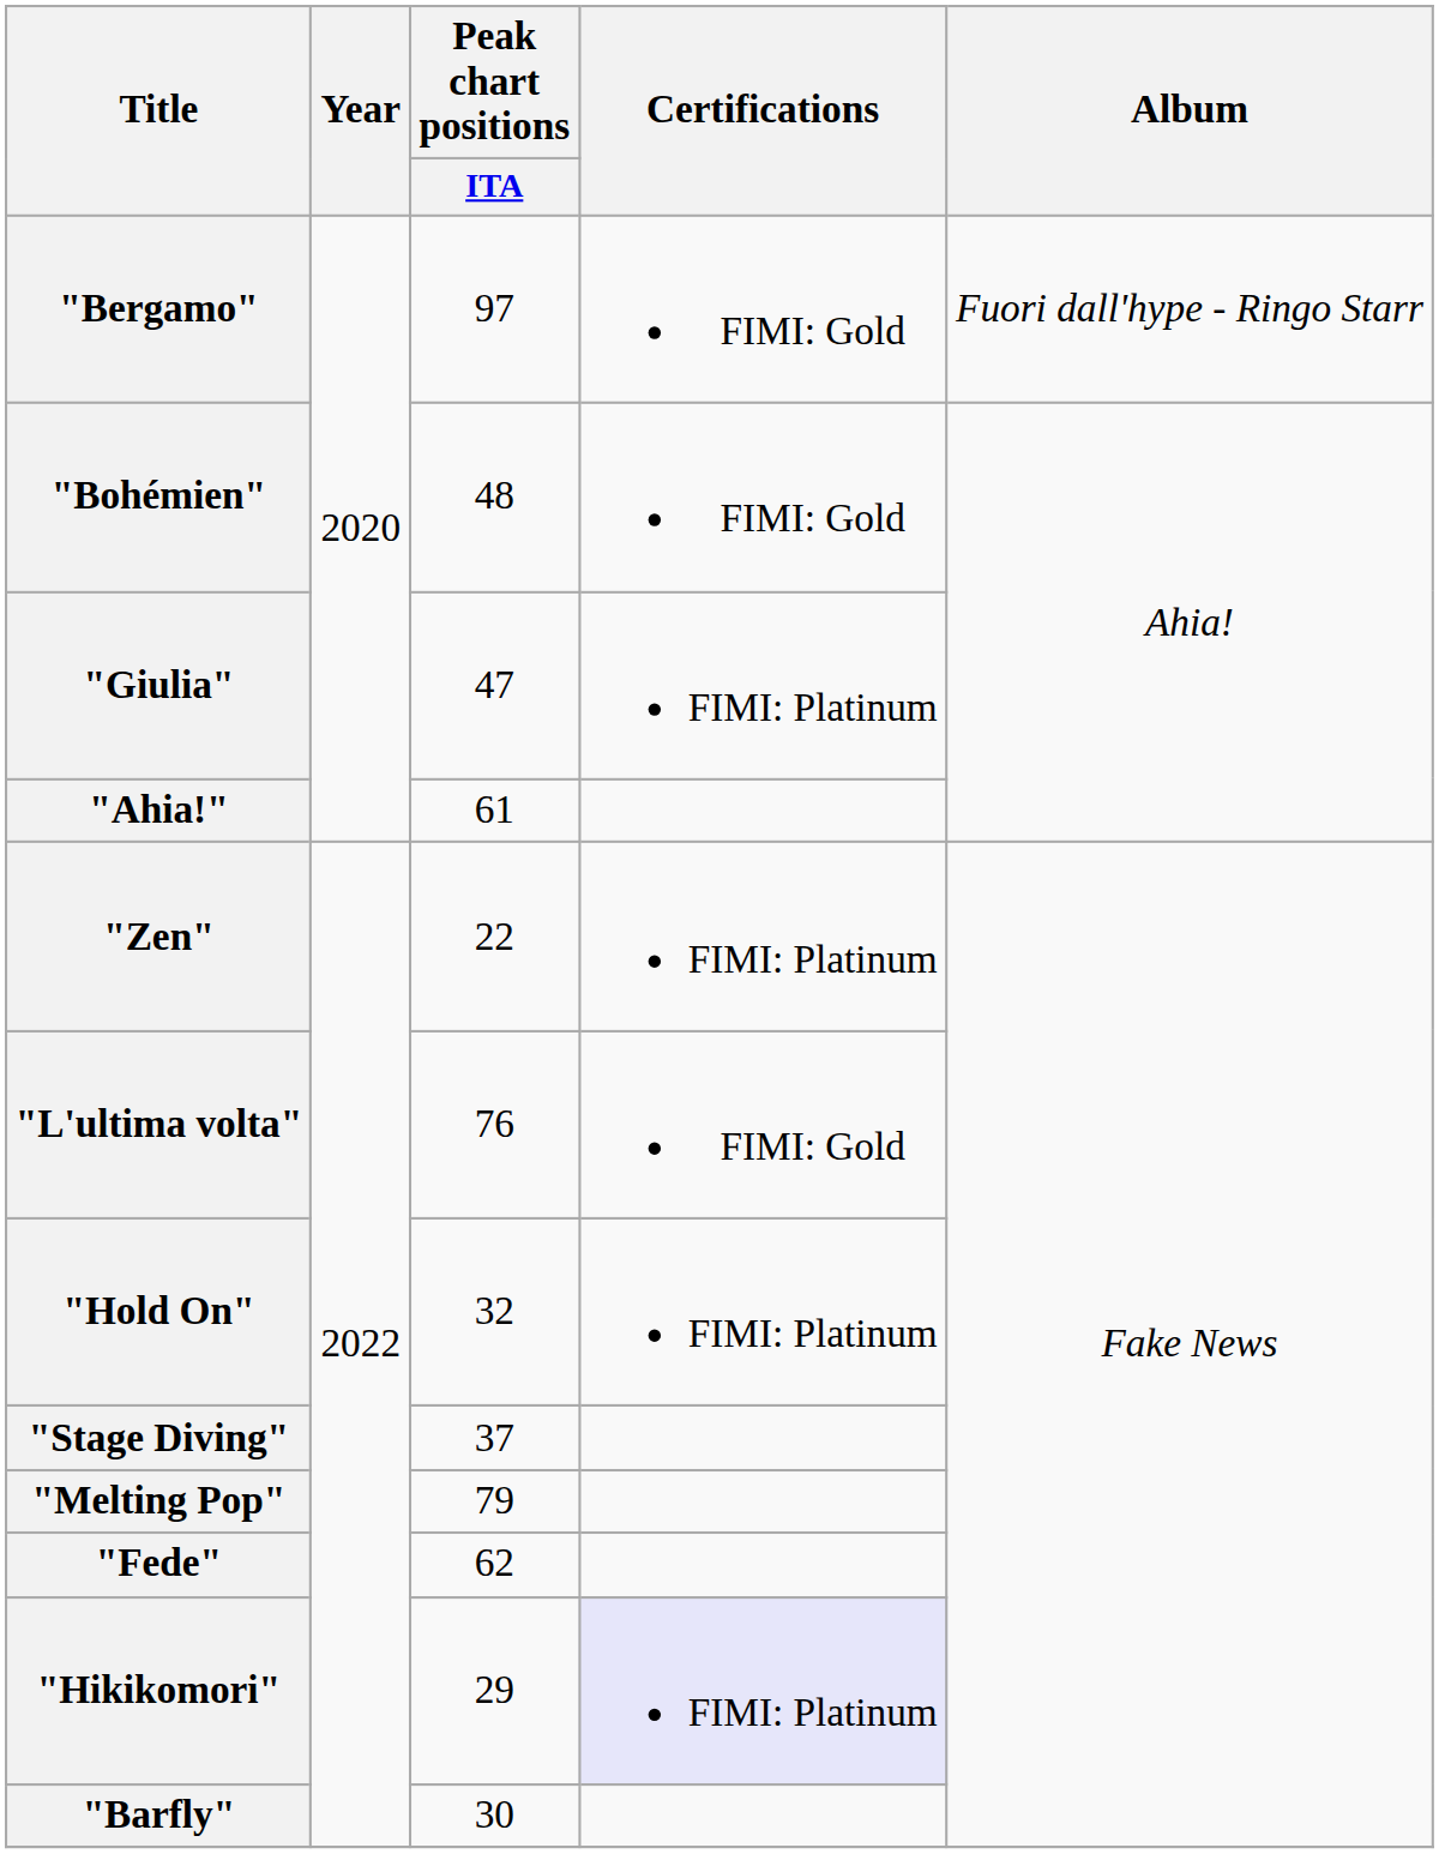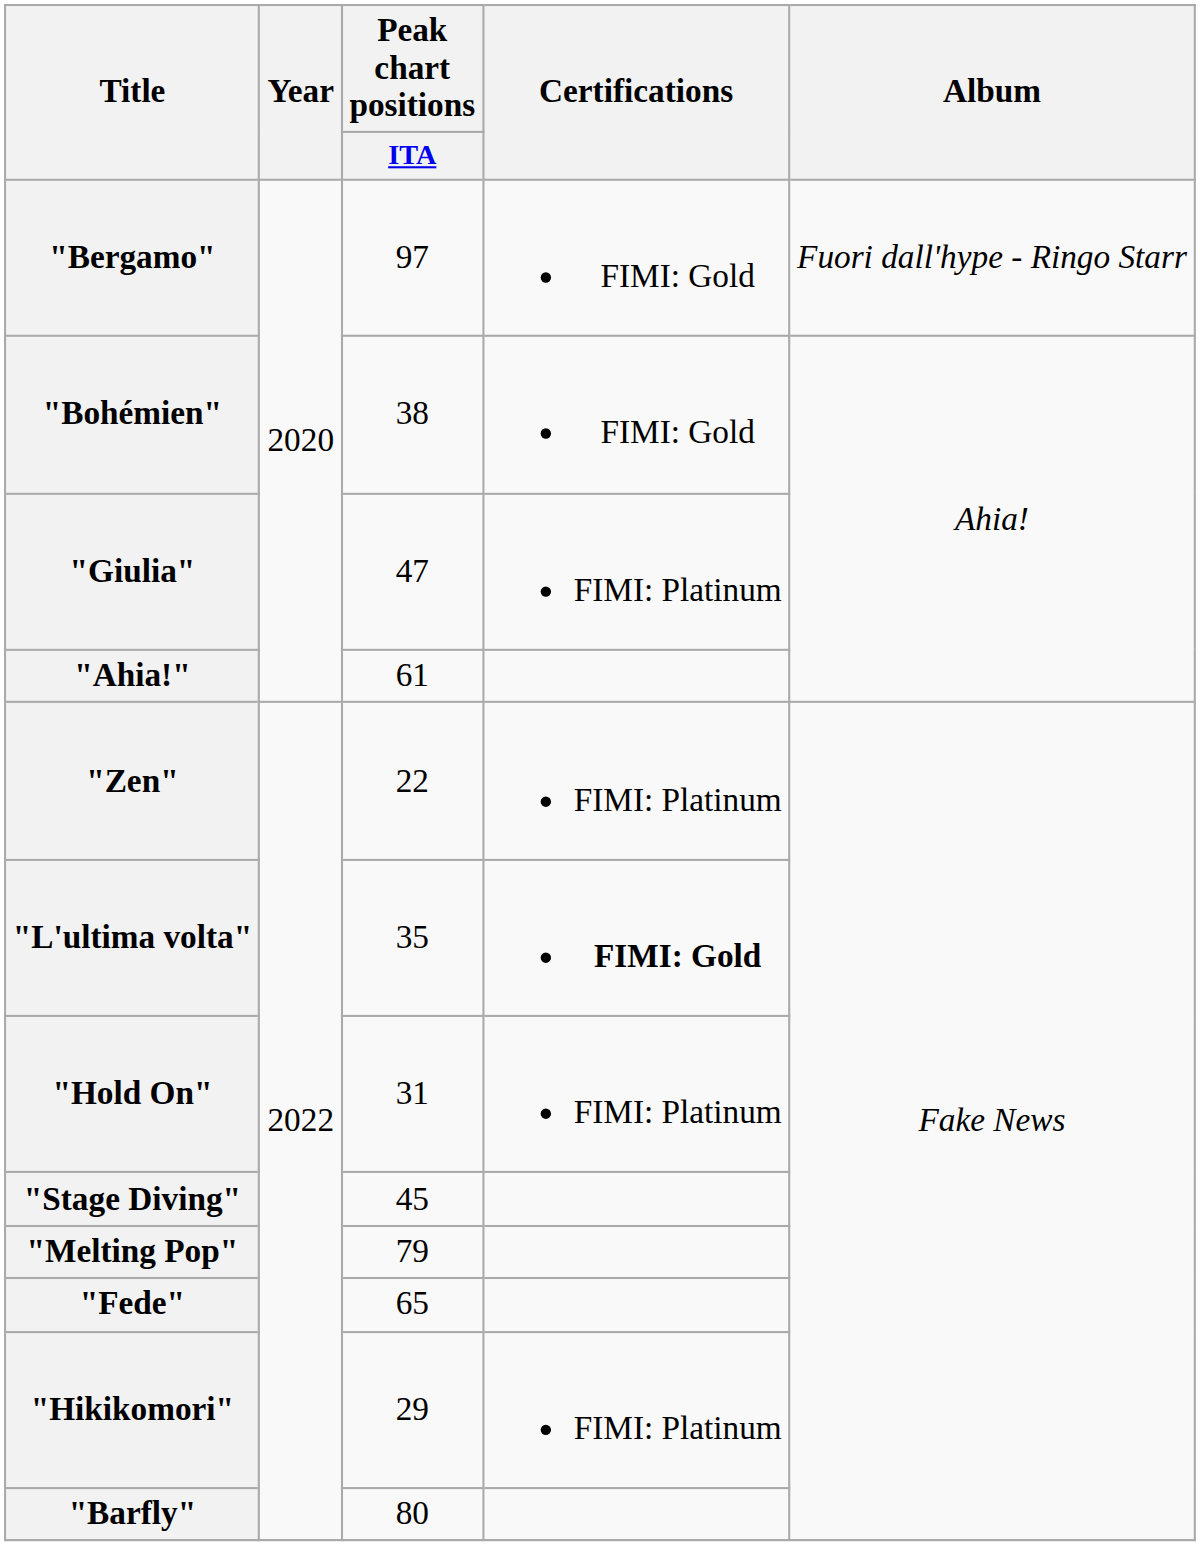"Bohémien" | Peak chart positions / ITA: 48 -> 38
"L'ultima volta" | Peak chart positions / ITA: 76 -> 35
"L'ultima volta" | Certifications: normal -> bold
"Hold On" | Peak chart positions / ITA: 32 -> 31
"Stage Diving" | Peak chart positions / ITA: 37 -> 45
"Fede" | Peak chart positions / ITA: 62 -> 65
"Hikikomori" | Certifications: lavender background -> no background
"Barfly" | Peak chart positions / ITA: 30 -> 80
